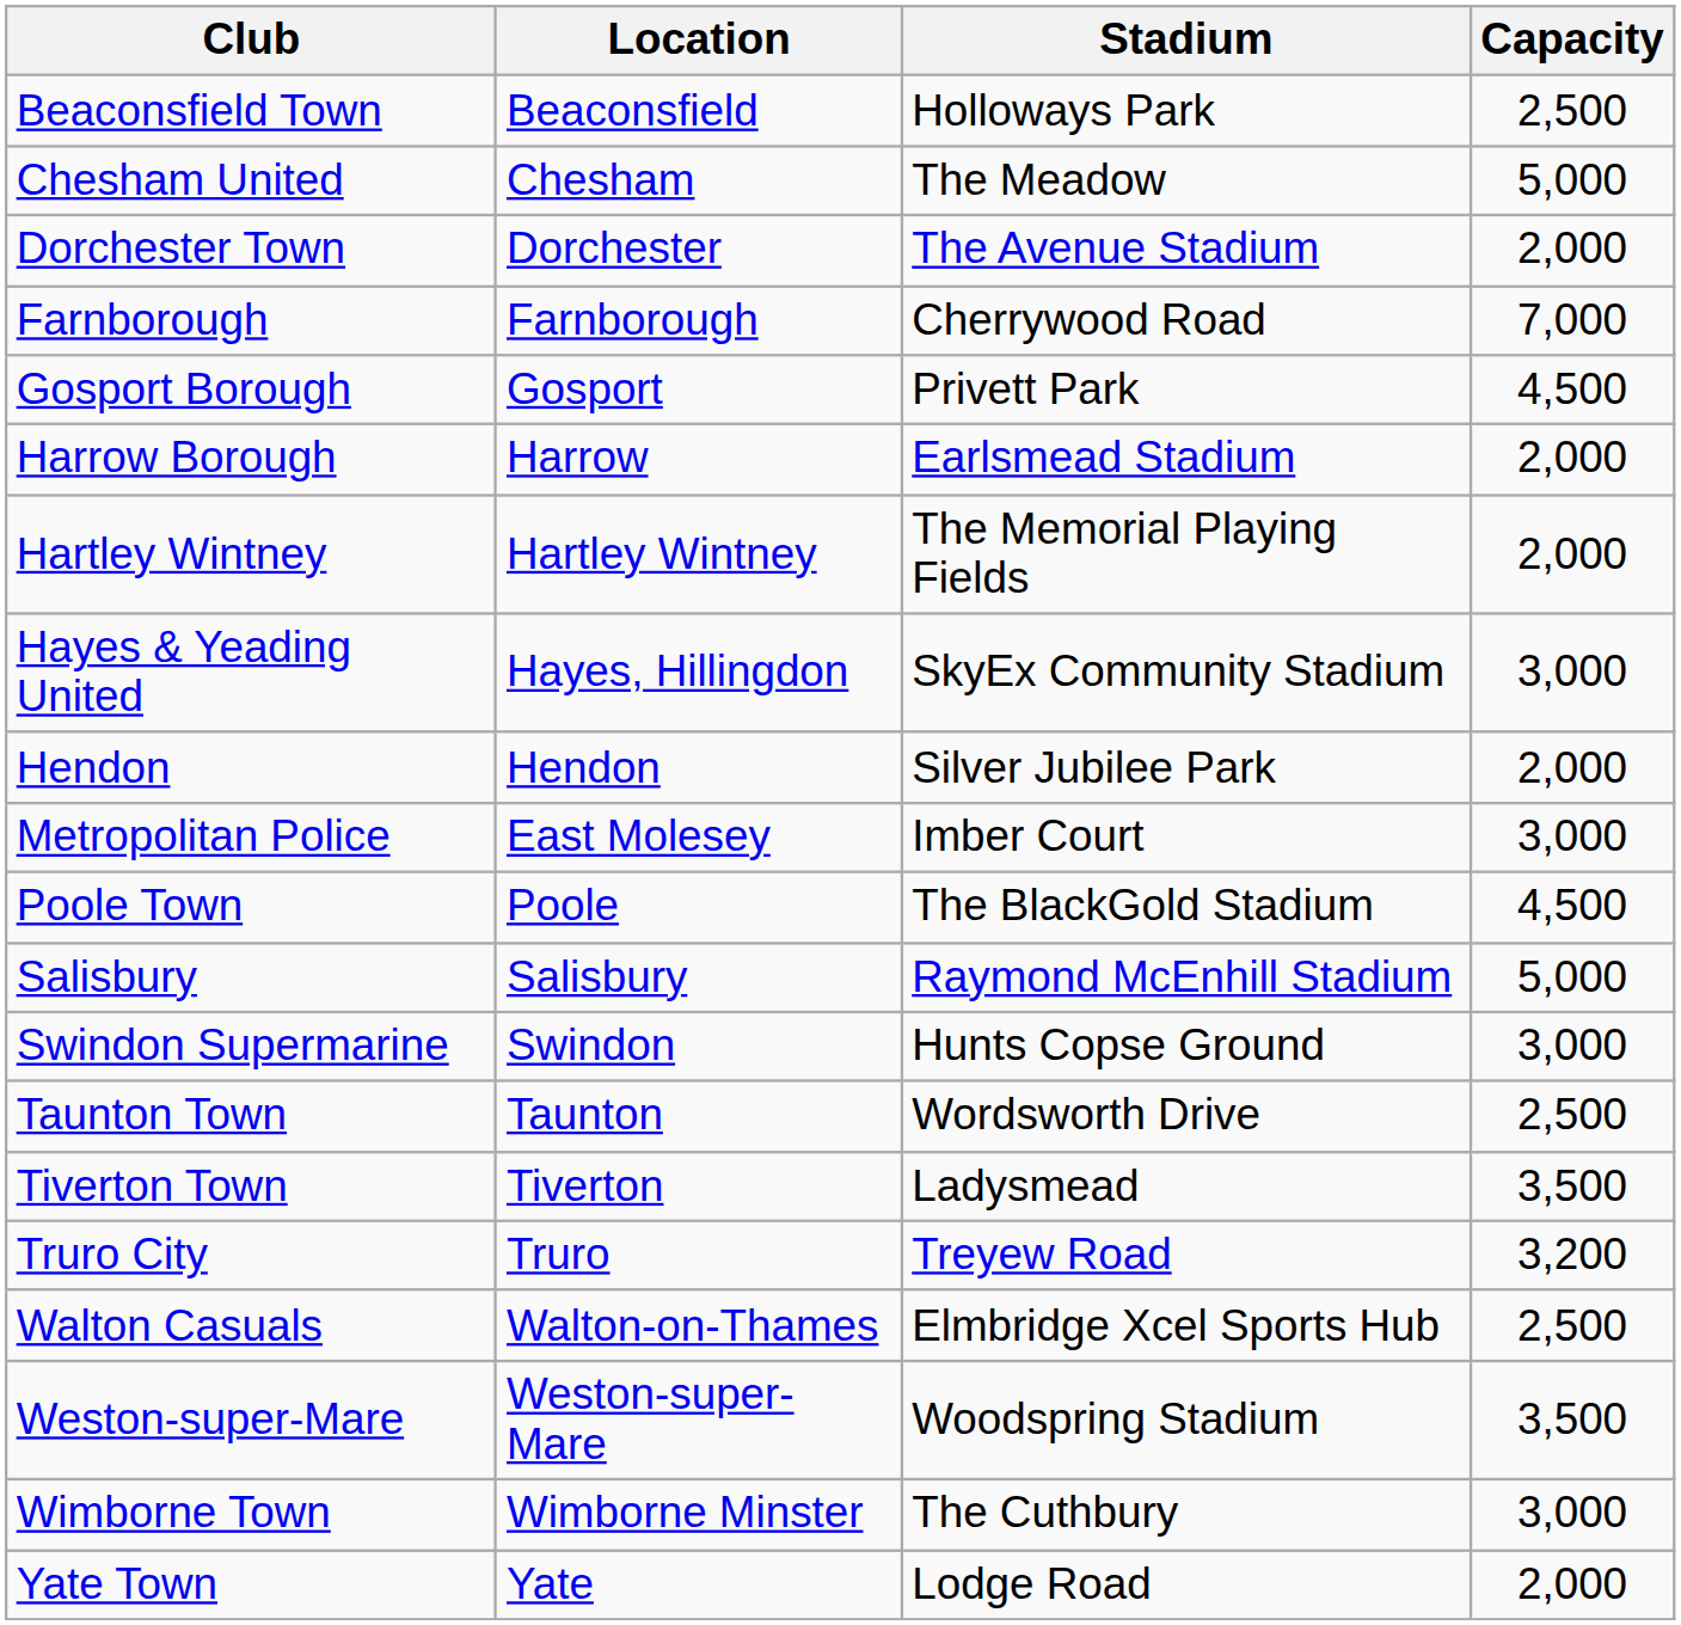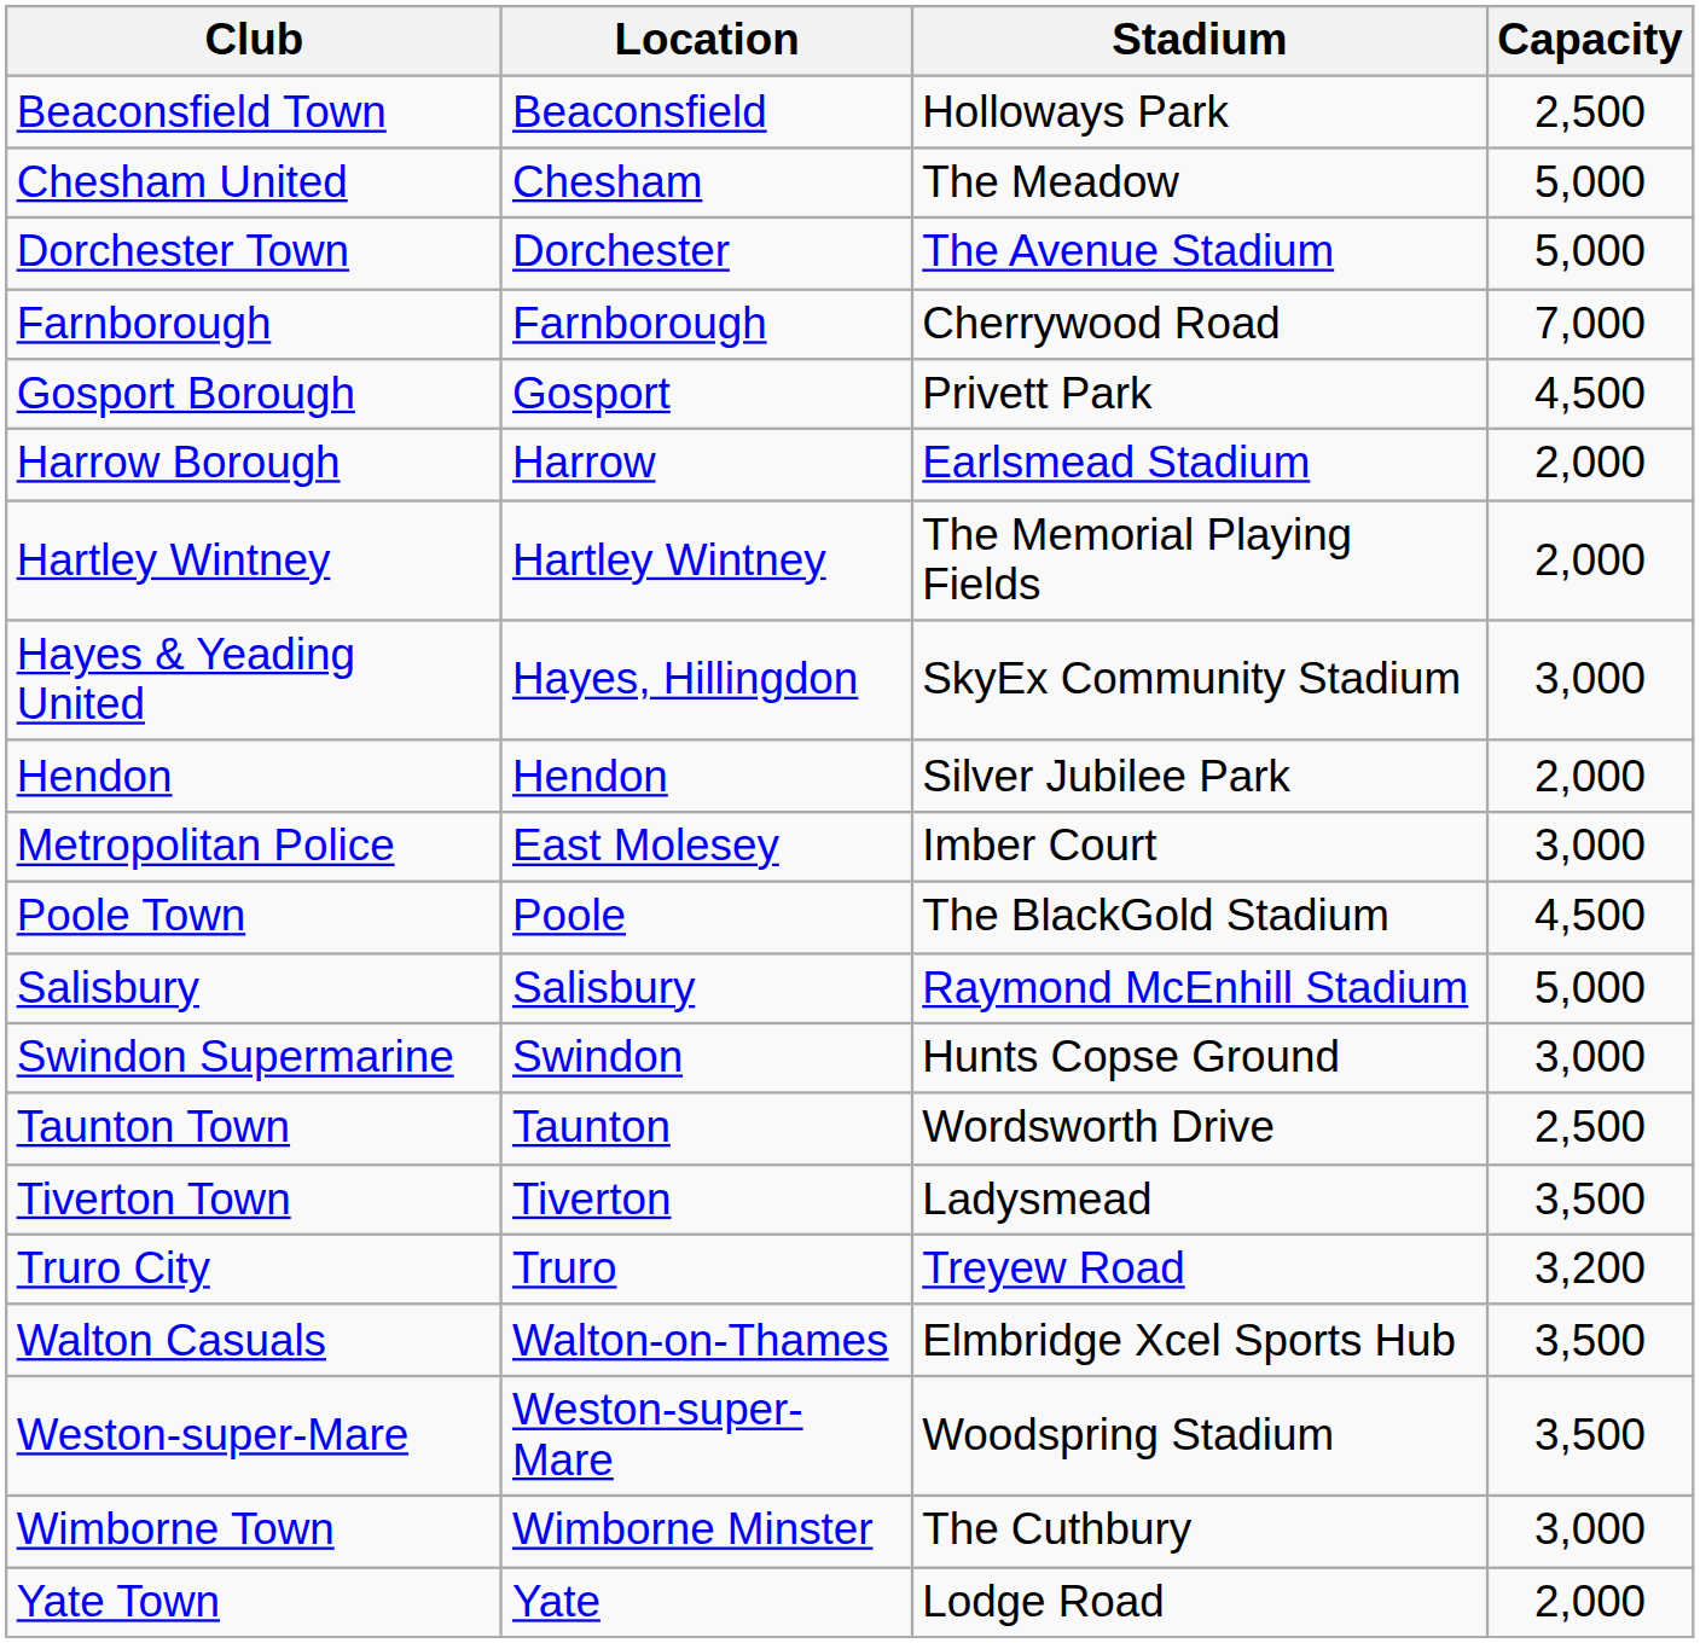Dorchester Town | Capacity: 2,000 -> 5,000
Walton Casuals | Capacity: 2,500 -> 3,500
